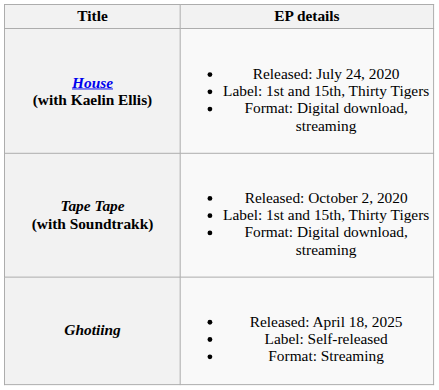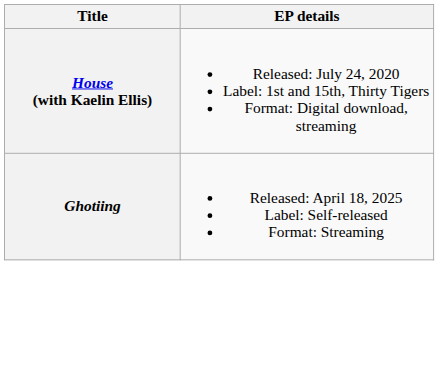- row: Tape Tape (with Soundtrakk) | Released: October 2, 2020 Label: 1st and 15th, Thirty Tigers Format: Digital download, streaming
